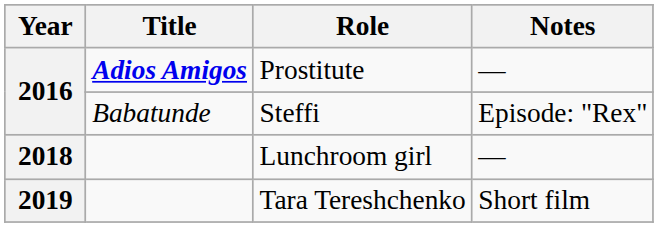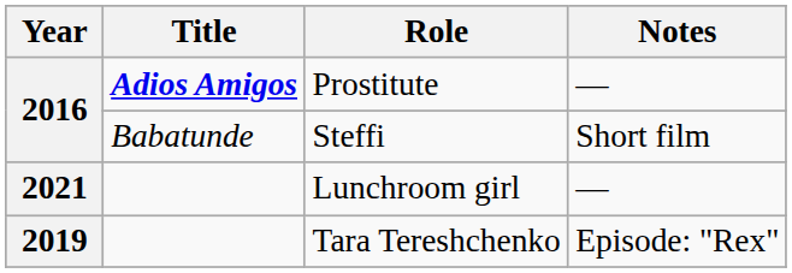Steffi | Notes: Episode: "Rex" -> Short film
Lunchroom girl | Year: 2018 -> 2021
Tara Tereshchenko | Notes: Short film -> Episode: "Rex"
